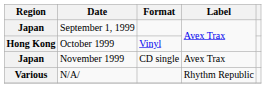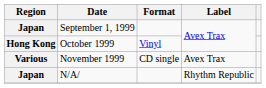November 1999 | Region: Japan -> Various
N/A/ | Region: Various -> Japan
